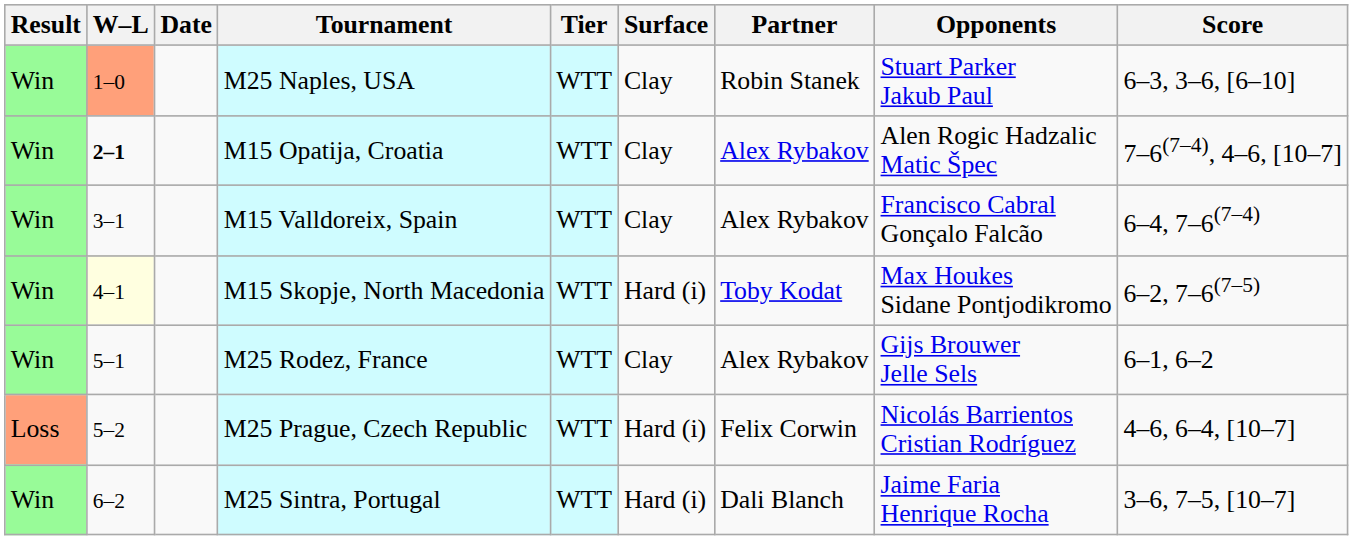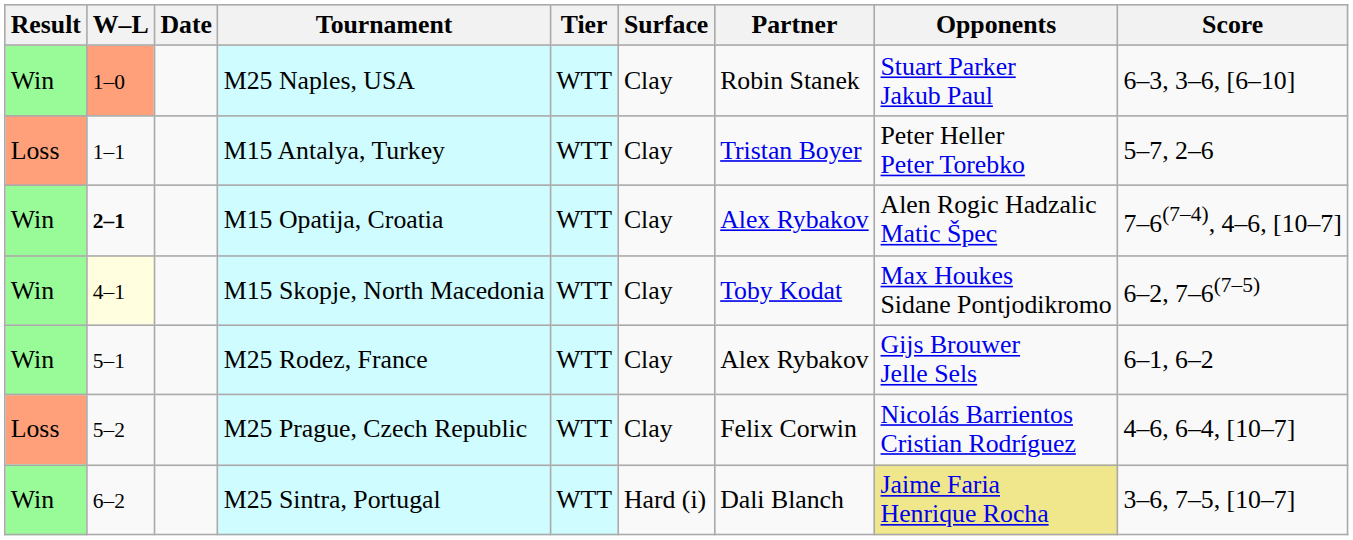+ row: Loss | 1–1 | M15 Antalya, Turkey | WTT | Clay | Tristan Boyer | Peter Heller Peter Torebko | 5–7, 2–6
- row: Win | 3–1 | M15 Valldoreix, Spain | WTT | Clay | Alex Rybakov | Francisco Cabral Gonçalo Falcão | 6–4, 7–6(7–4)
M15 Skopje, North Macedonia | Surface: Hard (i) -> Clay
M25 Prague, Czech Republic | Surface: Hard (i) -> Clay
M25 Sintra, Portugal | Opponents: no background -> khaki background
